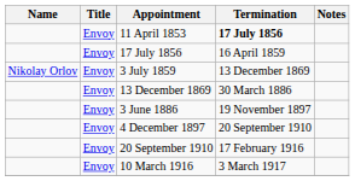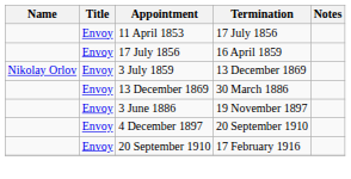11 April 1853 | Termination: bold -> normal
- row: Envoy | 10 March 1916 | 3 March 1917
